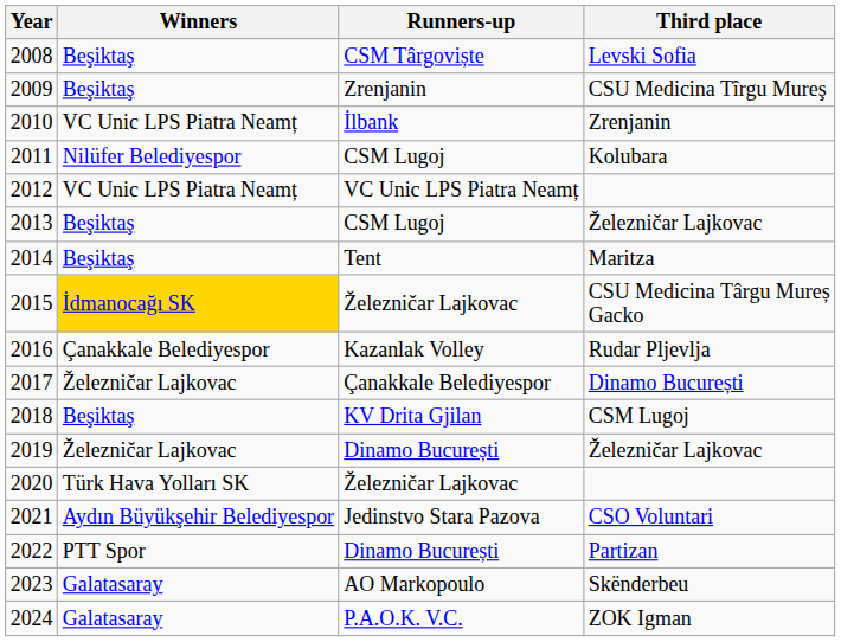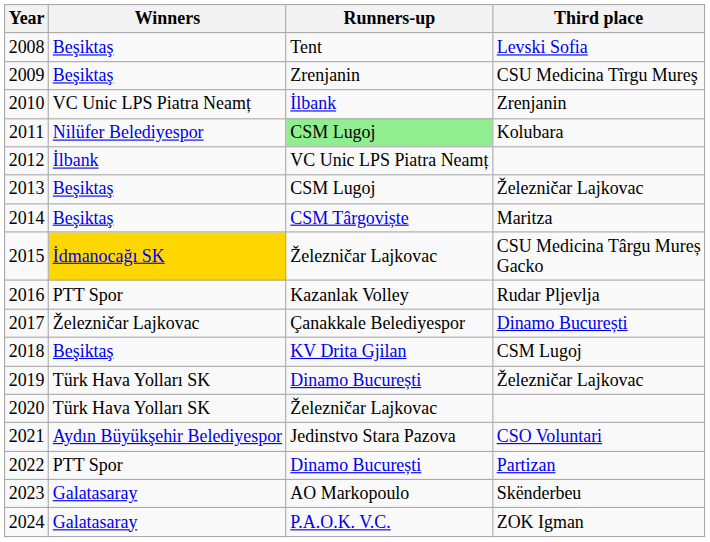2008 | Runners-up: CSM Târgoviște -> Tent
2011 | Runners-up: no background -> lightgreen background
2012 | Winners: VC Unic LPS Piatra Neamț -> İlbank
2014 | Runners-up: Tent -> CSM Târgoviște
2016 | Winners: Çanakkale Belediyespor -> PTT Spor
2019 | Winners: Železničar Lajkovac -> Türk Hava Yolları SK
